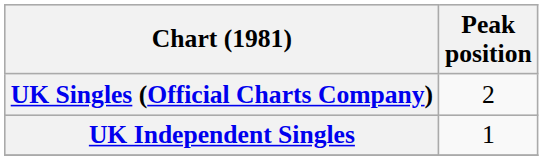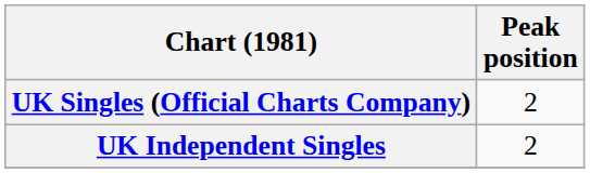UK Independent Singles | Peak position: 1 -> 2
